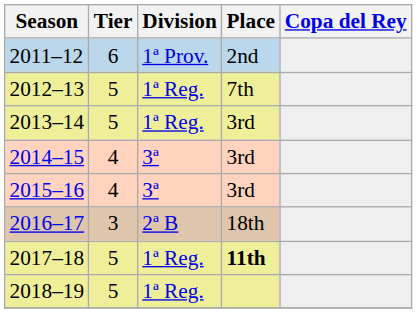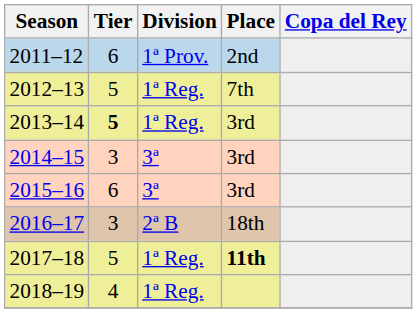2013–14 | Tier: normal -> bold
2014–15 | Tier: 4 -> 3
2015–16 | Tier: 4 -> 6
2018–19 | Tier: 5 -> 4
